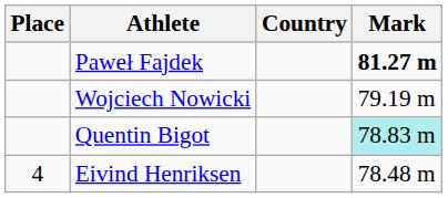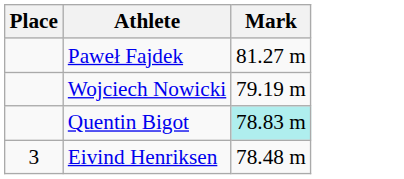- column: Country
Paweł Fajdek | Mark: bold -> normal
Eivind Henriksen | Place: 4 -> 3
